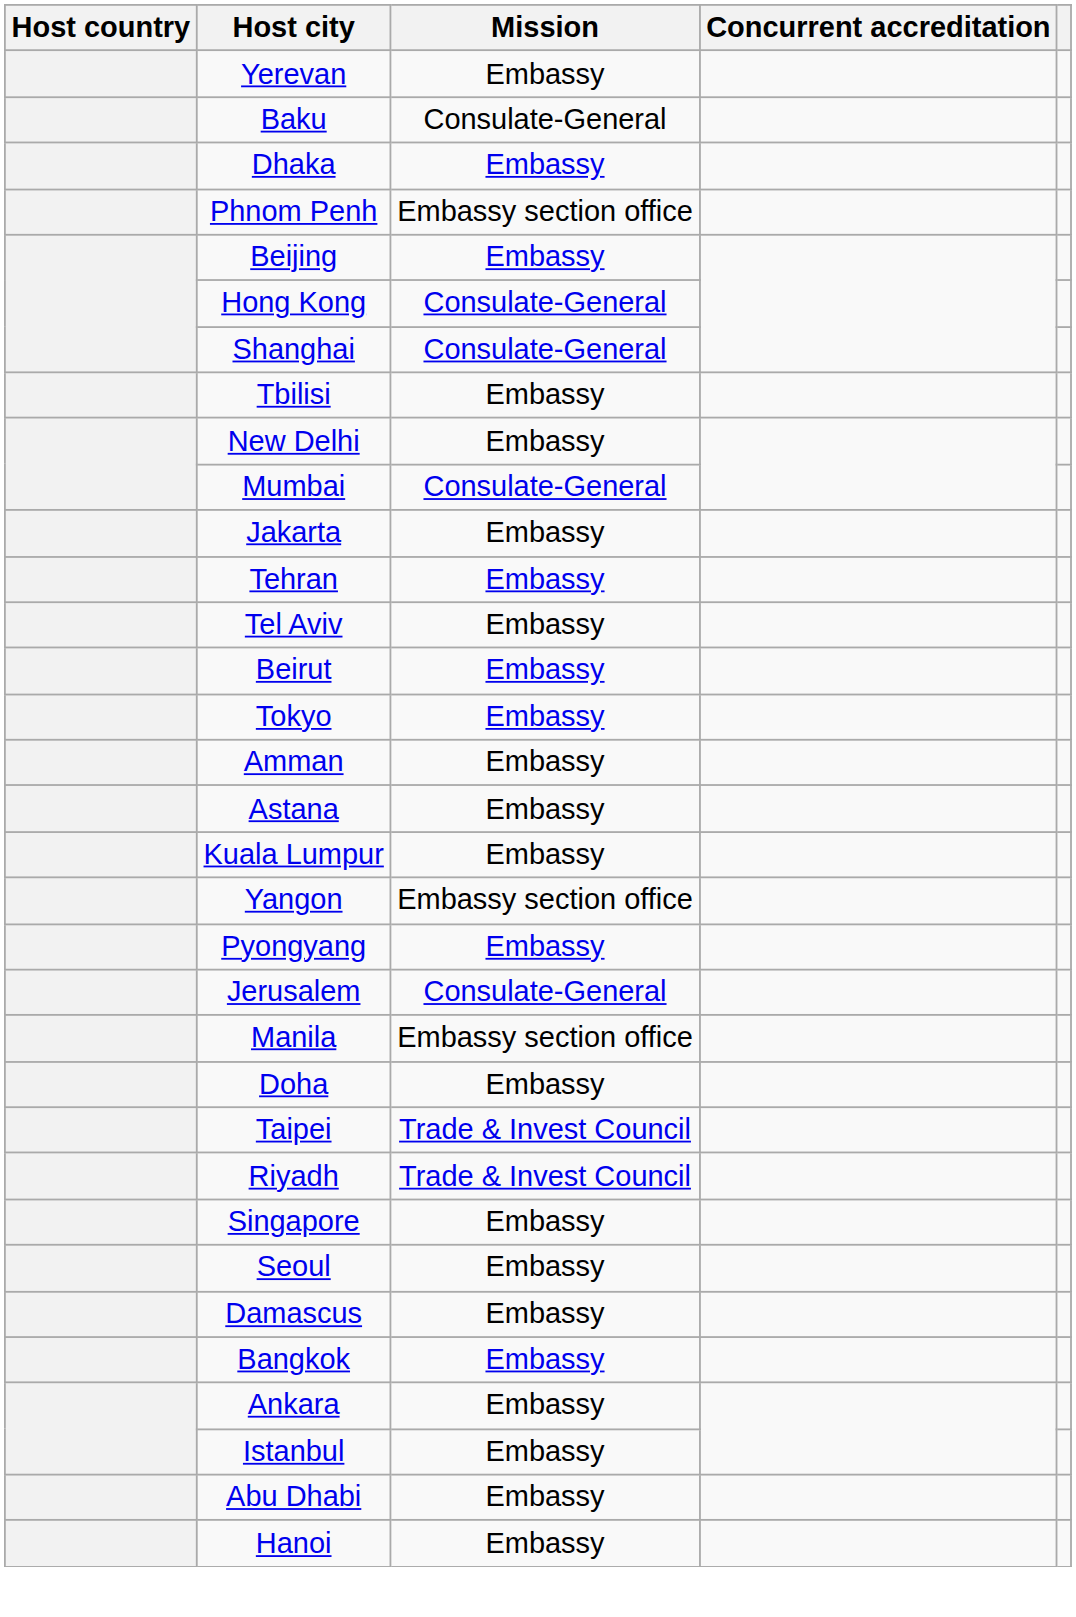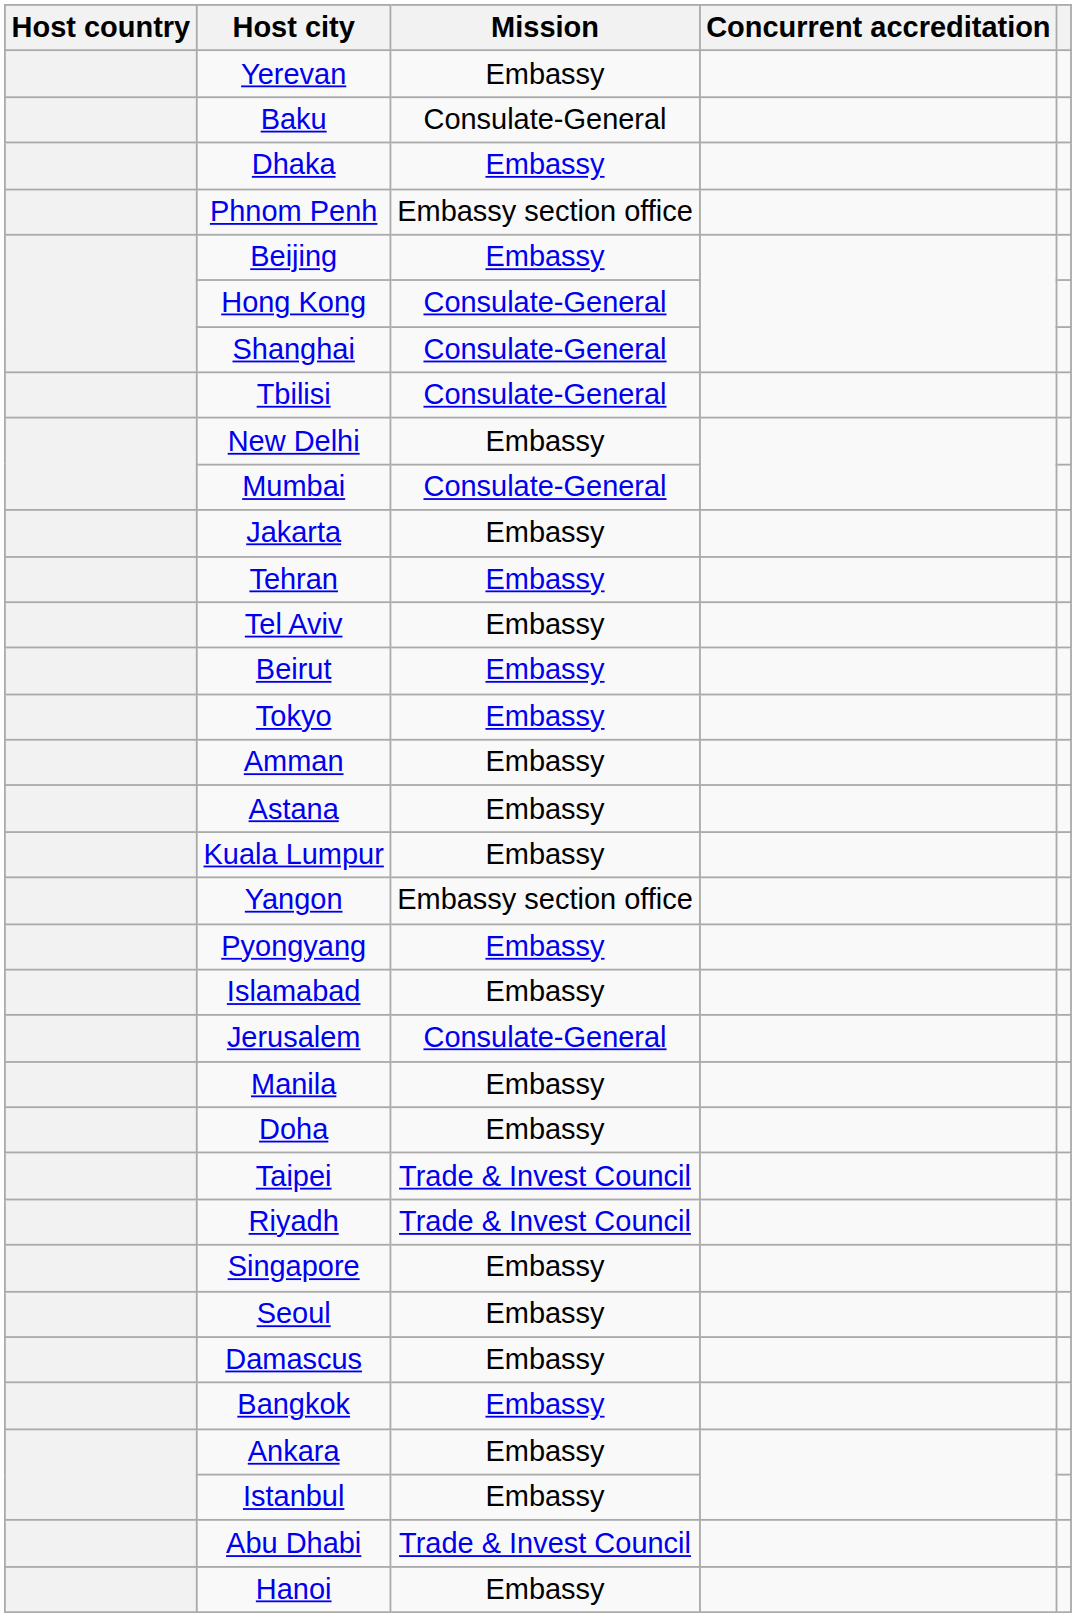Tbilisi | Mission: Embassy -> Consulate-General
+ row: Islamabad | Embassy
Manila | Mission: Embassy section office -> Embassy
Abu Dhabi | Mission: Embassy -> Trade & Invest Council
